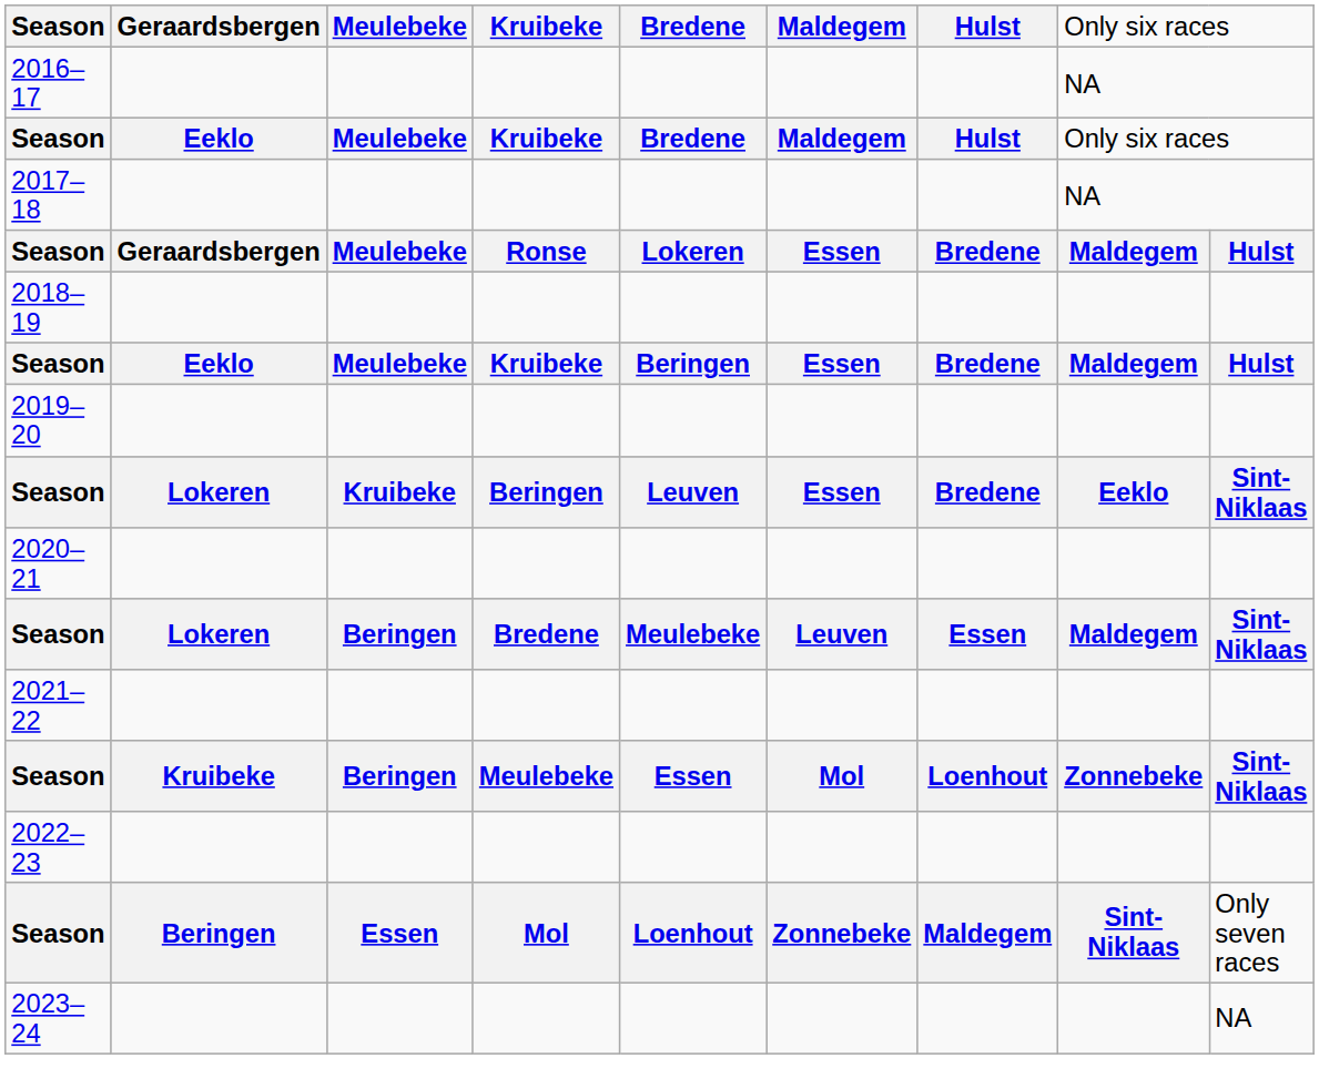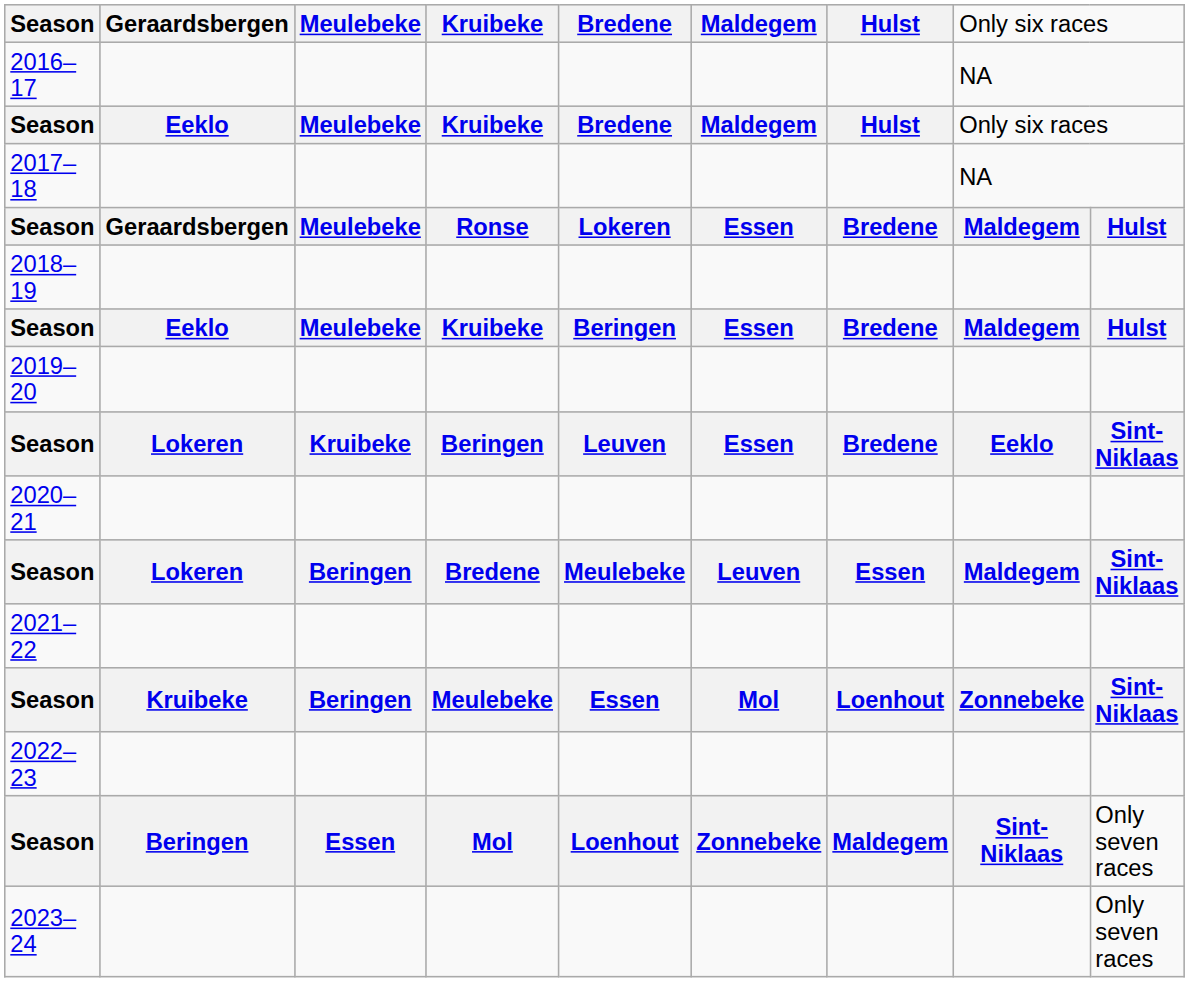2023–24 | column 9: NA -> Only seven races
